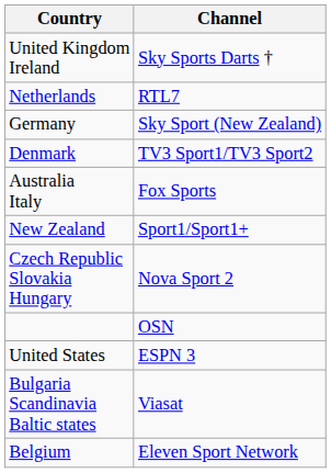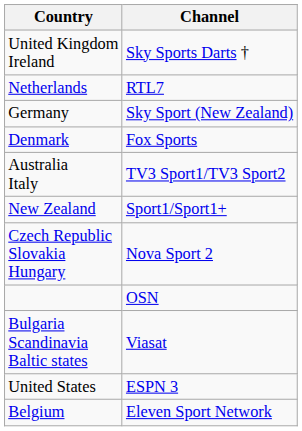Denmark | Channel: TV3 Sport1/TV3 Sport2 -> Fox Sports
Australia Italy | Channel: Fox Sports -> TV3 Sport1/TV3 Sport2
rows swapped: United States <-> Bulgaria Scandinavia Baltic states
